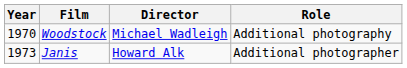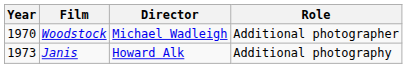Woodstock | Role: Additional photography -> Additional photographer
Janis | Role: Additional photographer -> Additional photography
